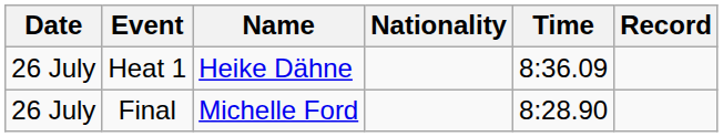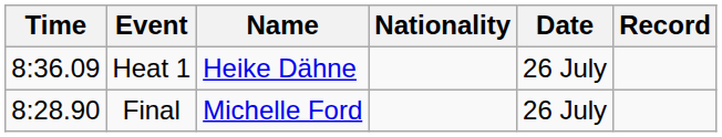columns swapped: Date <-> Time
